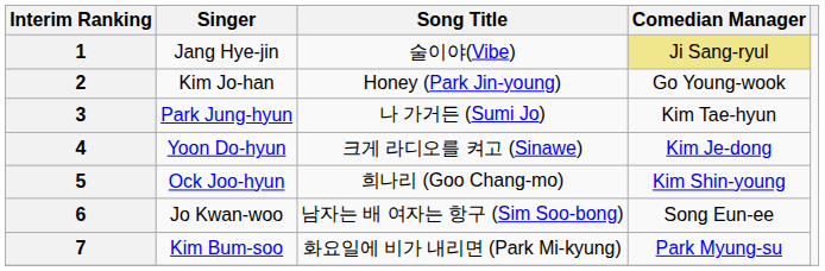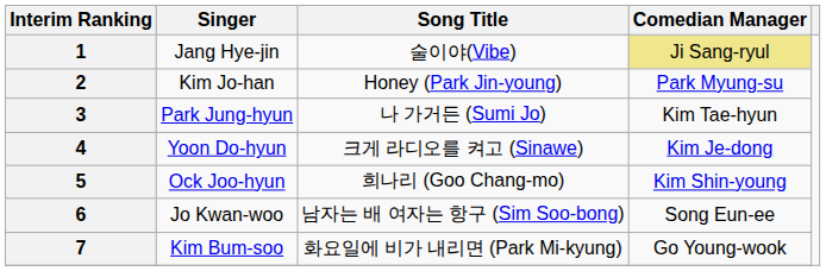2 | Comedian Manager: Go Young-wook -> Park Myung-su
7 | Comedian Manager: Park Myung-su -> Go Young-wook
